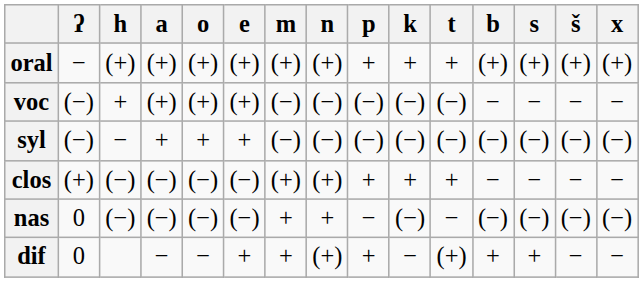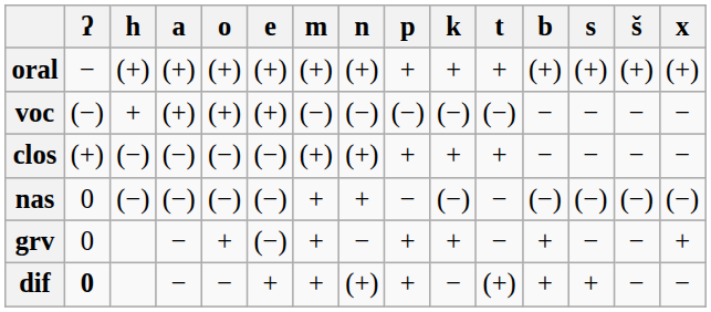- row: syl | (−) | − | + | + | + | (−) | (−) | (−) | (−) | (−) | (−) | (−) | (−) | (−)
+ row: grv | 0 | − | + | (−) | + | − | + | + | − | + | − | − | +
dif | ʔ: normal -> bold
